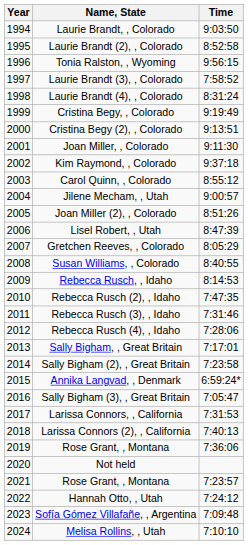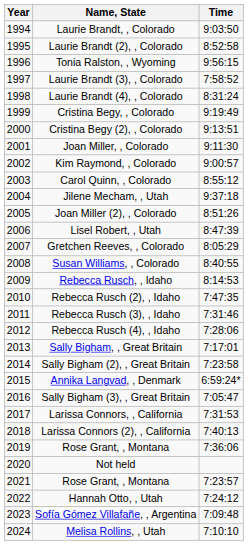Kim Raymond, , Colorado | Time: 9:37:18 -> 9:00:57
Jilene Mecham, , Utah | Time: 9:00:57 -> 9:37:18
